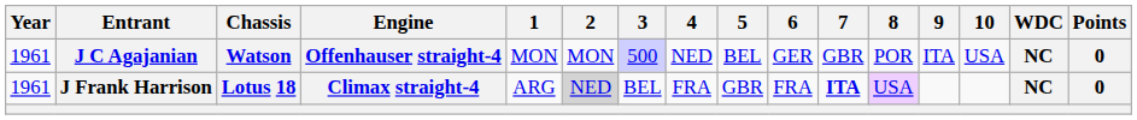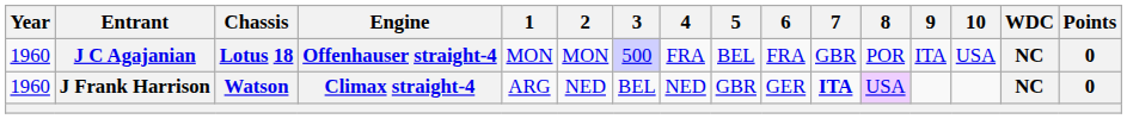J C Agajanian | Year: 1961 -> 1960
J C Agajanian | Chassis: Watson -> Lotus 18
J C Agajanian | 4: NED -> FRA
J C Agajanian | 6: GER -> FRA
J Frank Harrison | Year: 1961 -> 1960
J Frank Harrison | Chassis: Lotus 18 -> Watson
J Frank Harrison | 2: lightgrey background -> no background
J Frank Harrison | 4: FRA -> NED
J Frank Harrison | 6: FRA -> GER
